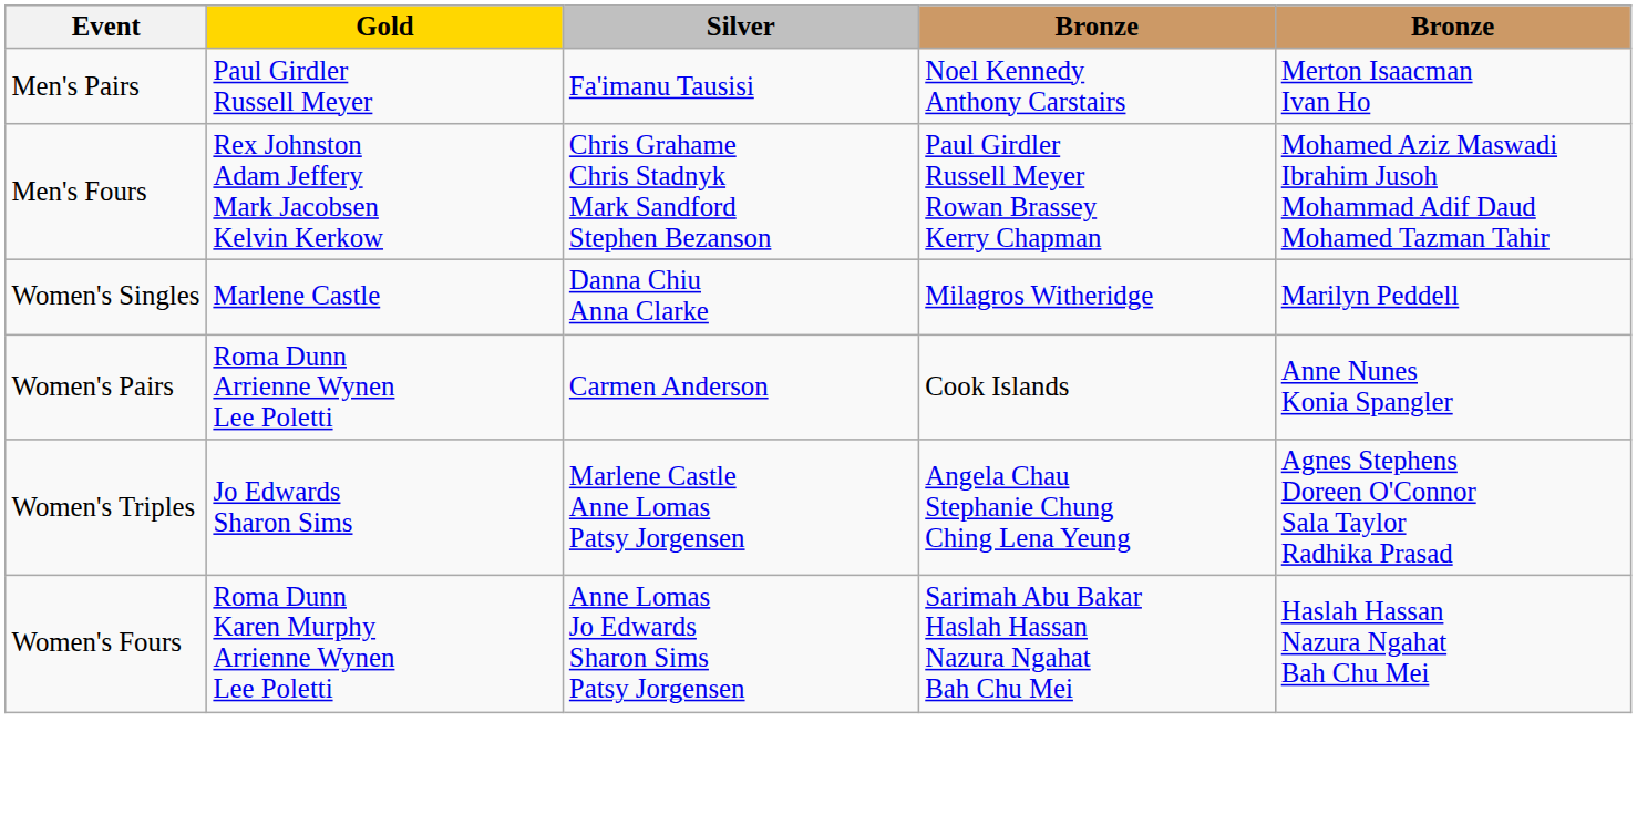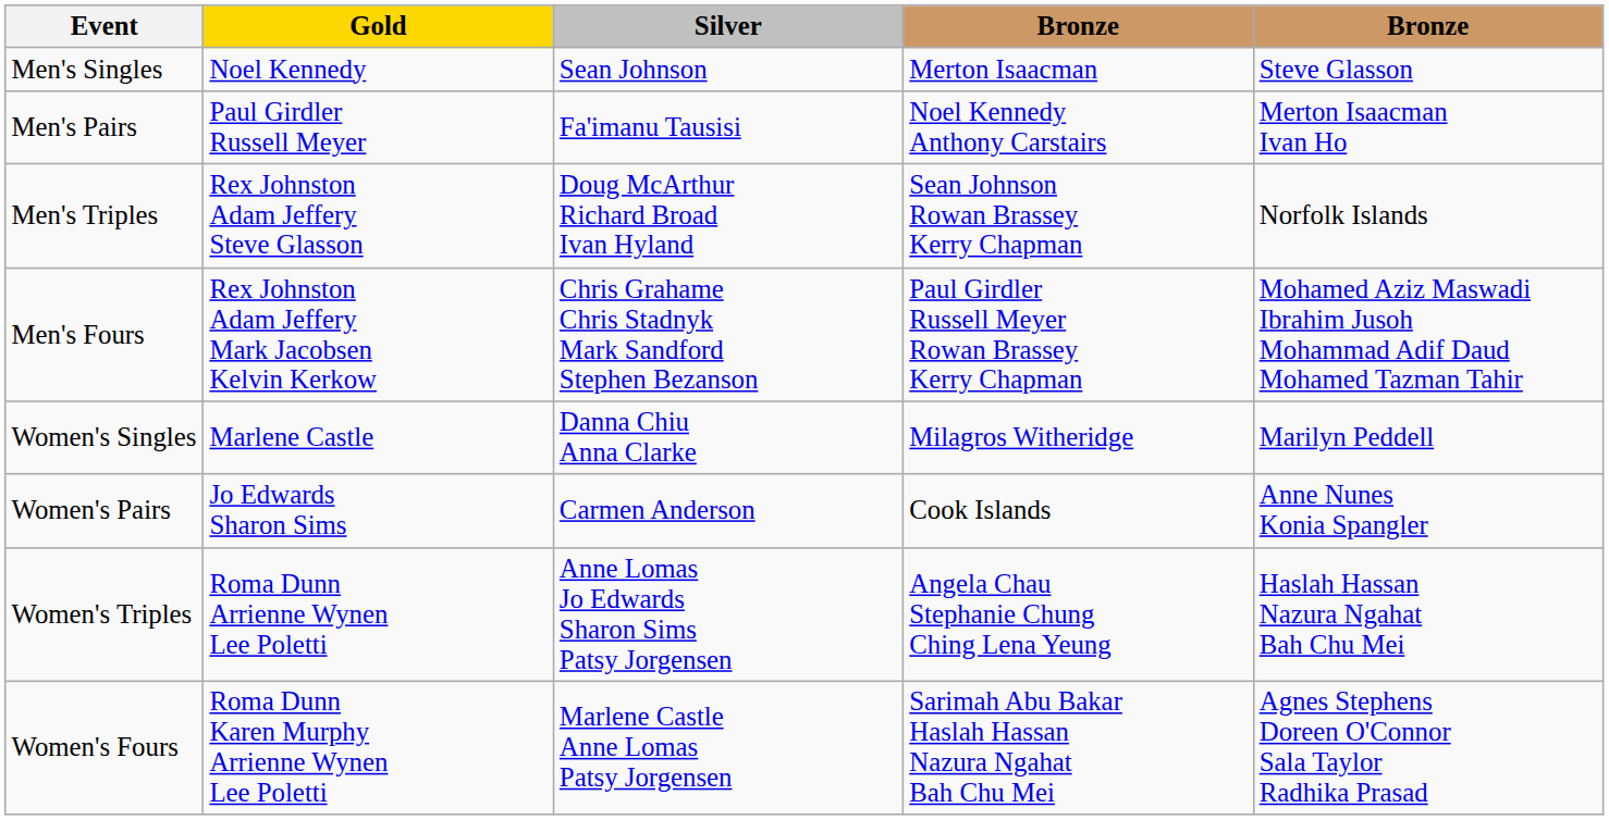+ row: Men's Singles | Noel Kennedy | Sean Johnson | Merton Isaacman | Steve Glasson
+ row: Men's Triples | Rex Johnston Adam Jeffery Steve Glasson | Doug McArthur Richard Broad Ivan Hyland | Sean Johnson Rowan Brassey Kerry Chapman | Norfolk Islands
Women's Pairs | Gold: Roma Dunn Arrienne Wynen Lee Poletti -> Jo Edwards Sharon Sims
Women's Triples | Gold: Jo Edwards Sharon Sims -> Roma Dunn Arrienne Wynen Lee Poletti
Women's Triples | Silver: Marlene Castle Anne Lomas Patsy Jorgensen -> Anne Lomas Jo Edwards Sharon Sims Patsy Jorgensen
Women's Triples | column 5: Agnes Stephens Doreen O'Connor Sala Taylor Radhika Prasad -> Haslah Hassan Nazura Ngahat Bah Chu Mei
Women's Fours | Silver: Anne Lomas Jo Edwards Sharon Sims Patsy Jorgensen -> Marlene Castle Anne Lomas Patsy Jorgensen
Women's Fours | column 5: Haslah Hassan Nazura Ngahat Bah Chu Mei -> Agnes Stephens Doreen O'Connor Sala Taylor Radhika Prasad
